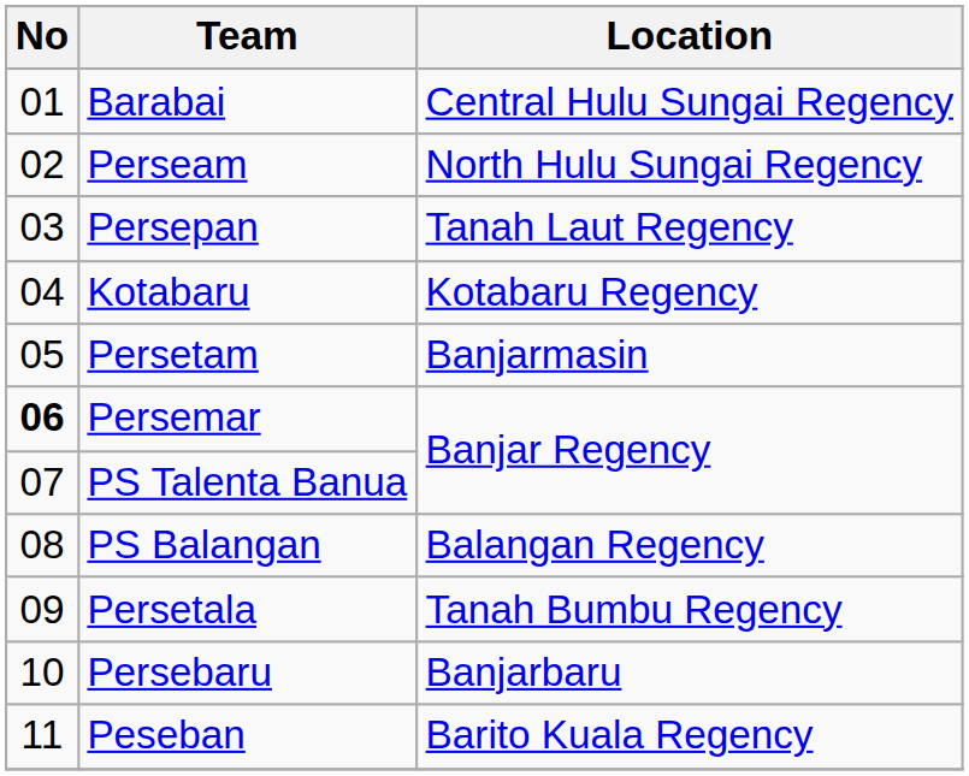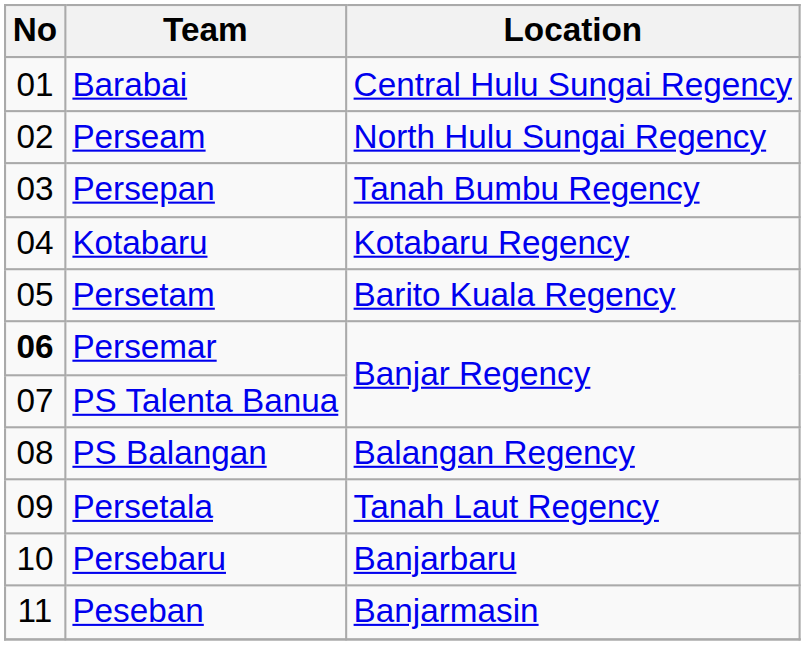Persepan | Location: Tanah Laut Regency -> Tanah Bumbu Regency
Persetam | Location: Banjarmasin -> Barito Kuala Regency
Persetala | Location: Tanah Bumbu Regency -> Tanah Laut Regency
Peseban | Location: Barito Kuala Regency -> Banjarmasin
